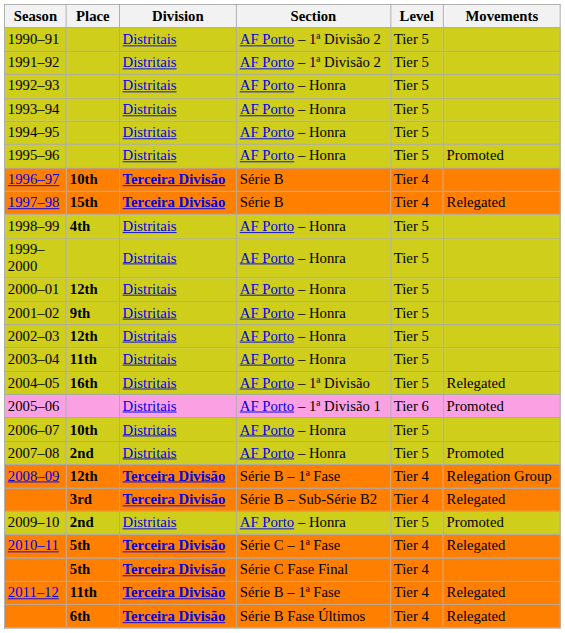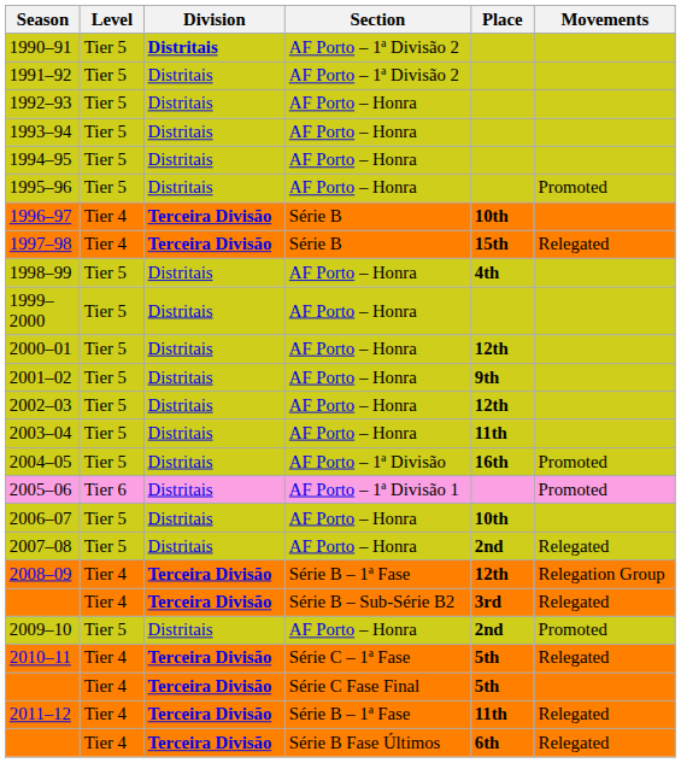columns swapped: Level <-> Place
1990–91 | Division: normal -> bold
2004–05 | Movements: Relegated -> Promoted
2007–08 | Movements: Promoted -> Relegated
